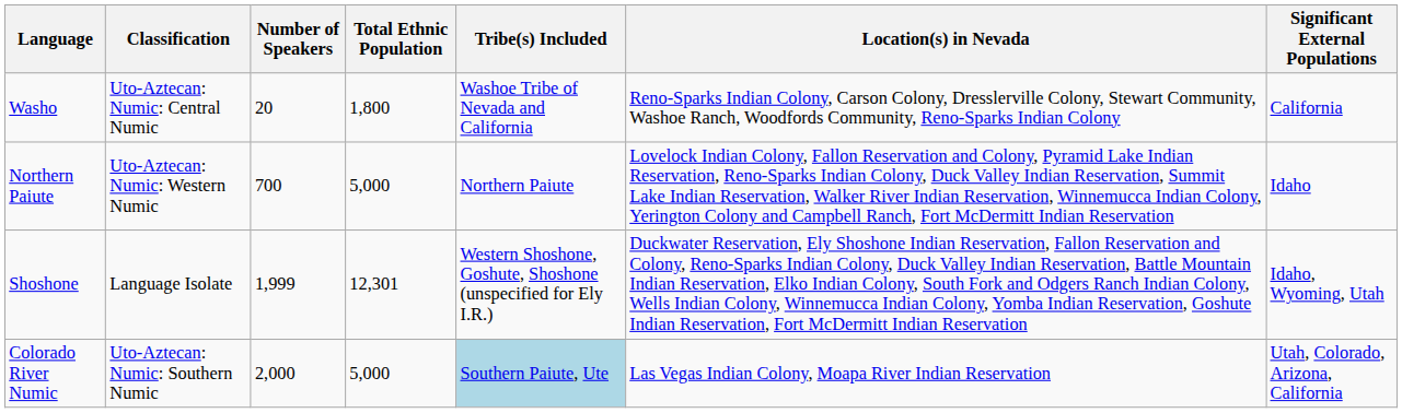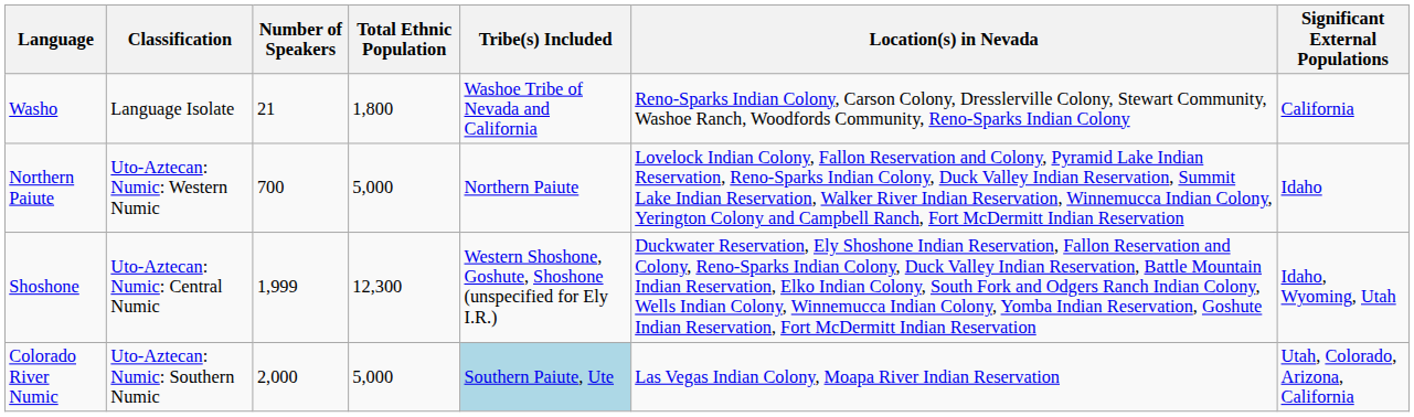Washo | Classification: Uto-Aztecan: Numic: Central Numic -> Language Isolate
Washo | Number of Speakers: 20 -> 21
Shoshone | Classification: Language Isolate -> Uto-Aztecan: Numic: Central Numic
Shoshone | Total Ethnic Population: 12,301 -> 12,300
